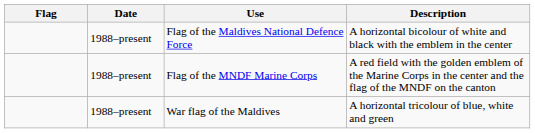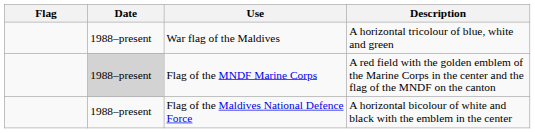rows swapped: Flag of the Maldives National Defence Force <-> War flag of the Maldives
Flag of the MNDF Marine Corps | Date: no background -> lightgrey background
